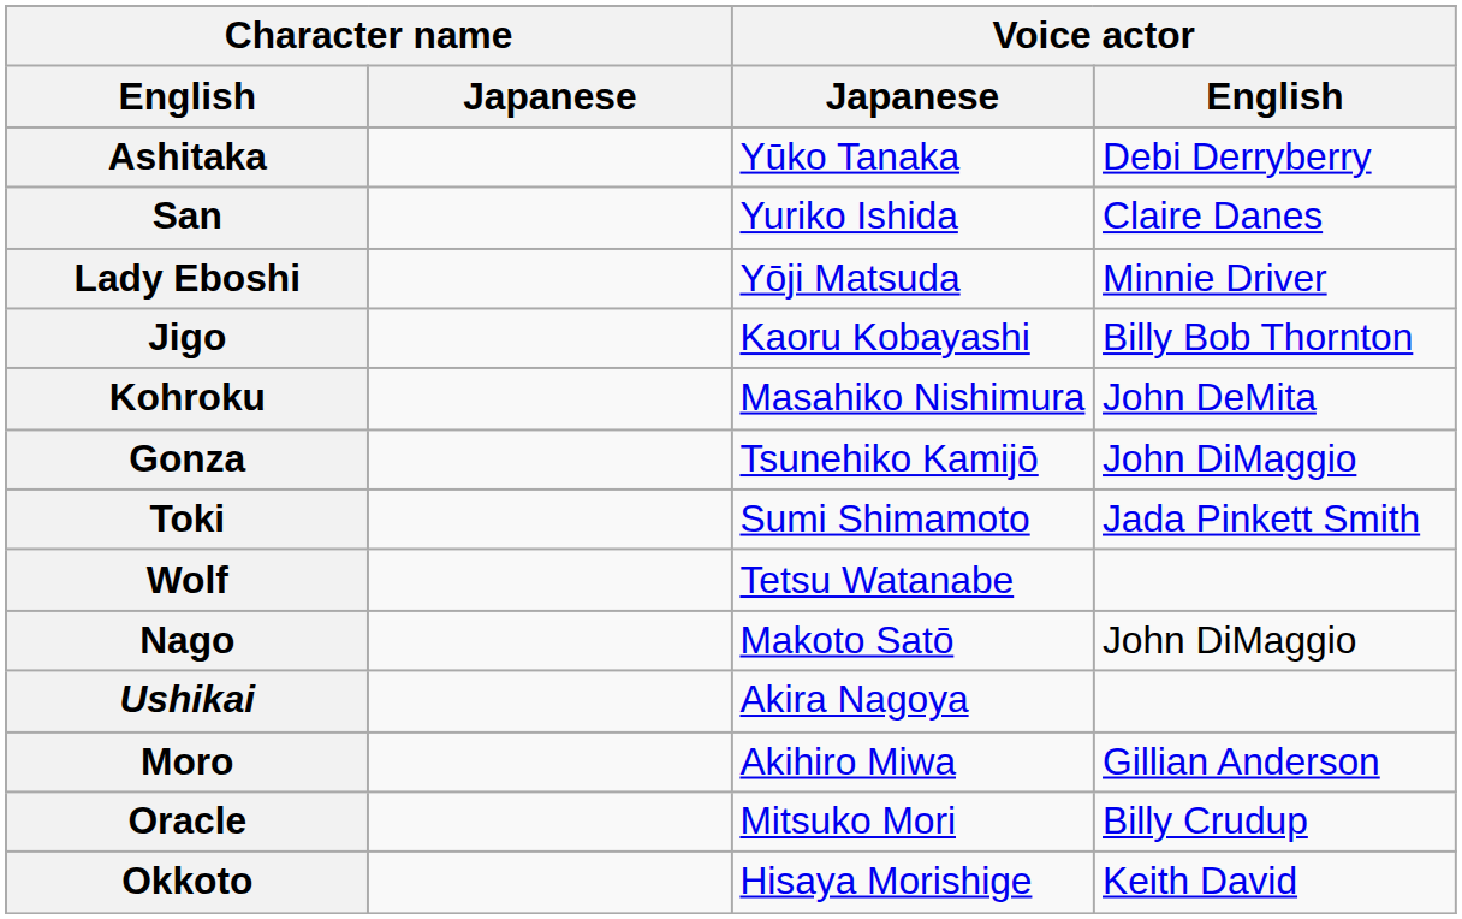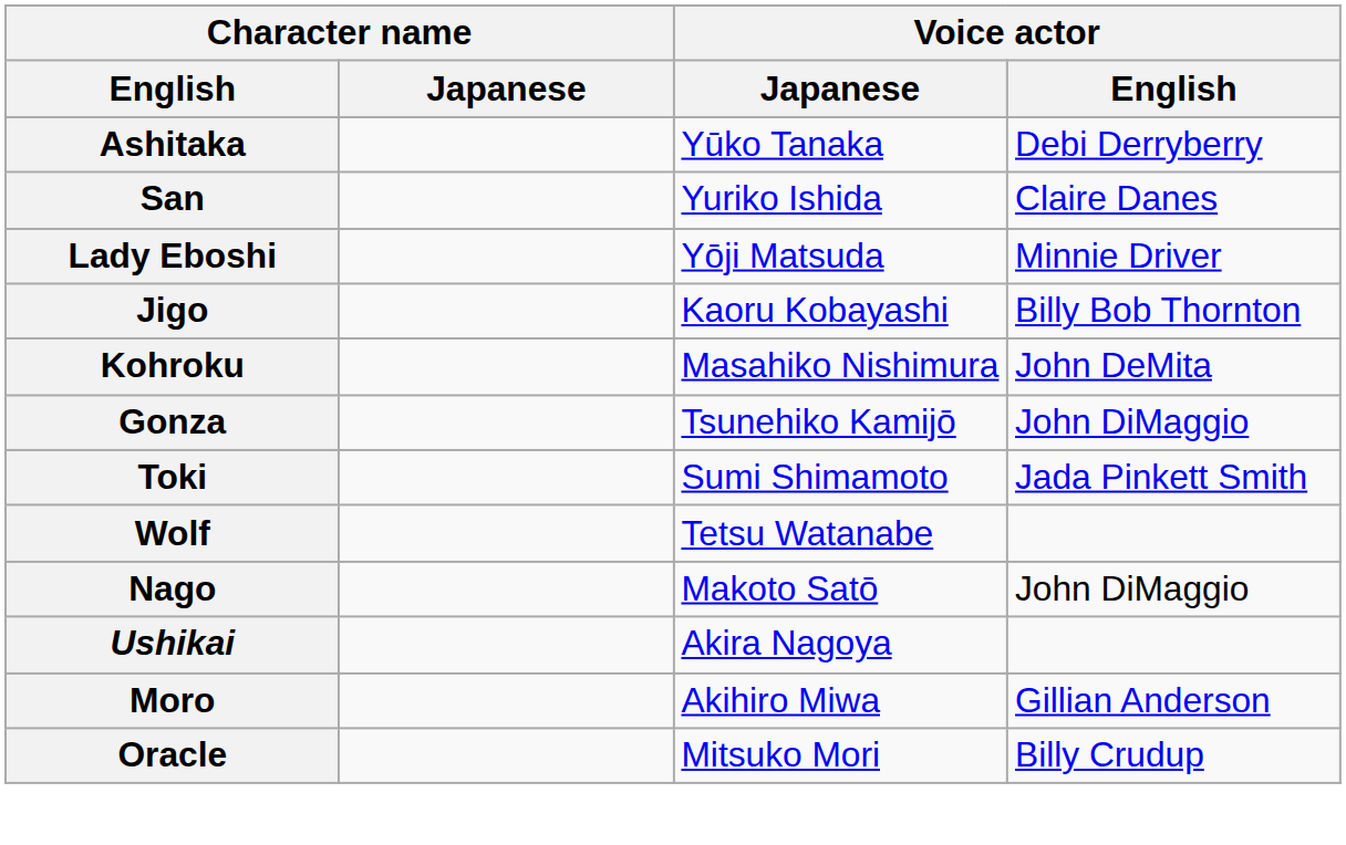- row: Okkoto | Hisaya Morishige | Keith David
